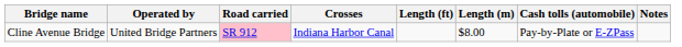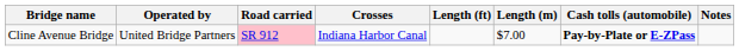Cline Avenue Bridge | Length (m): $8.00 -> $7.00
Cline Avenue Bridge | Cash tolls (automobile): normal -> bold
